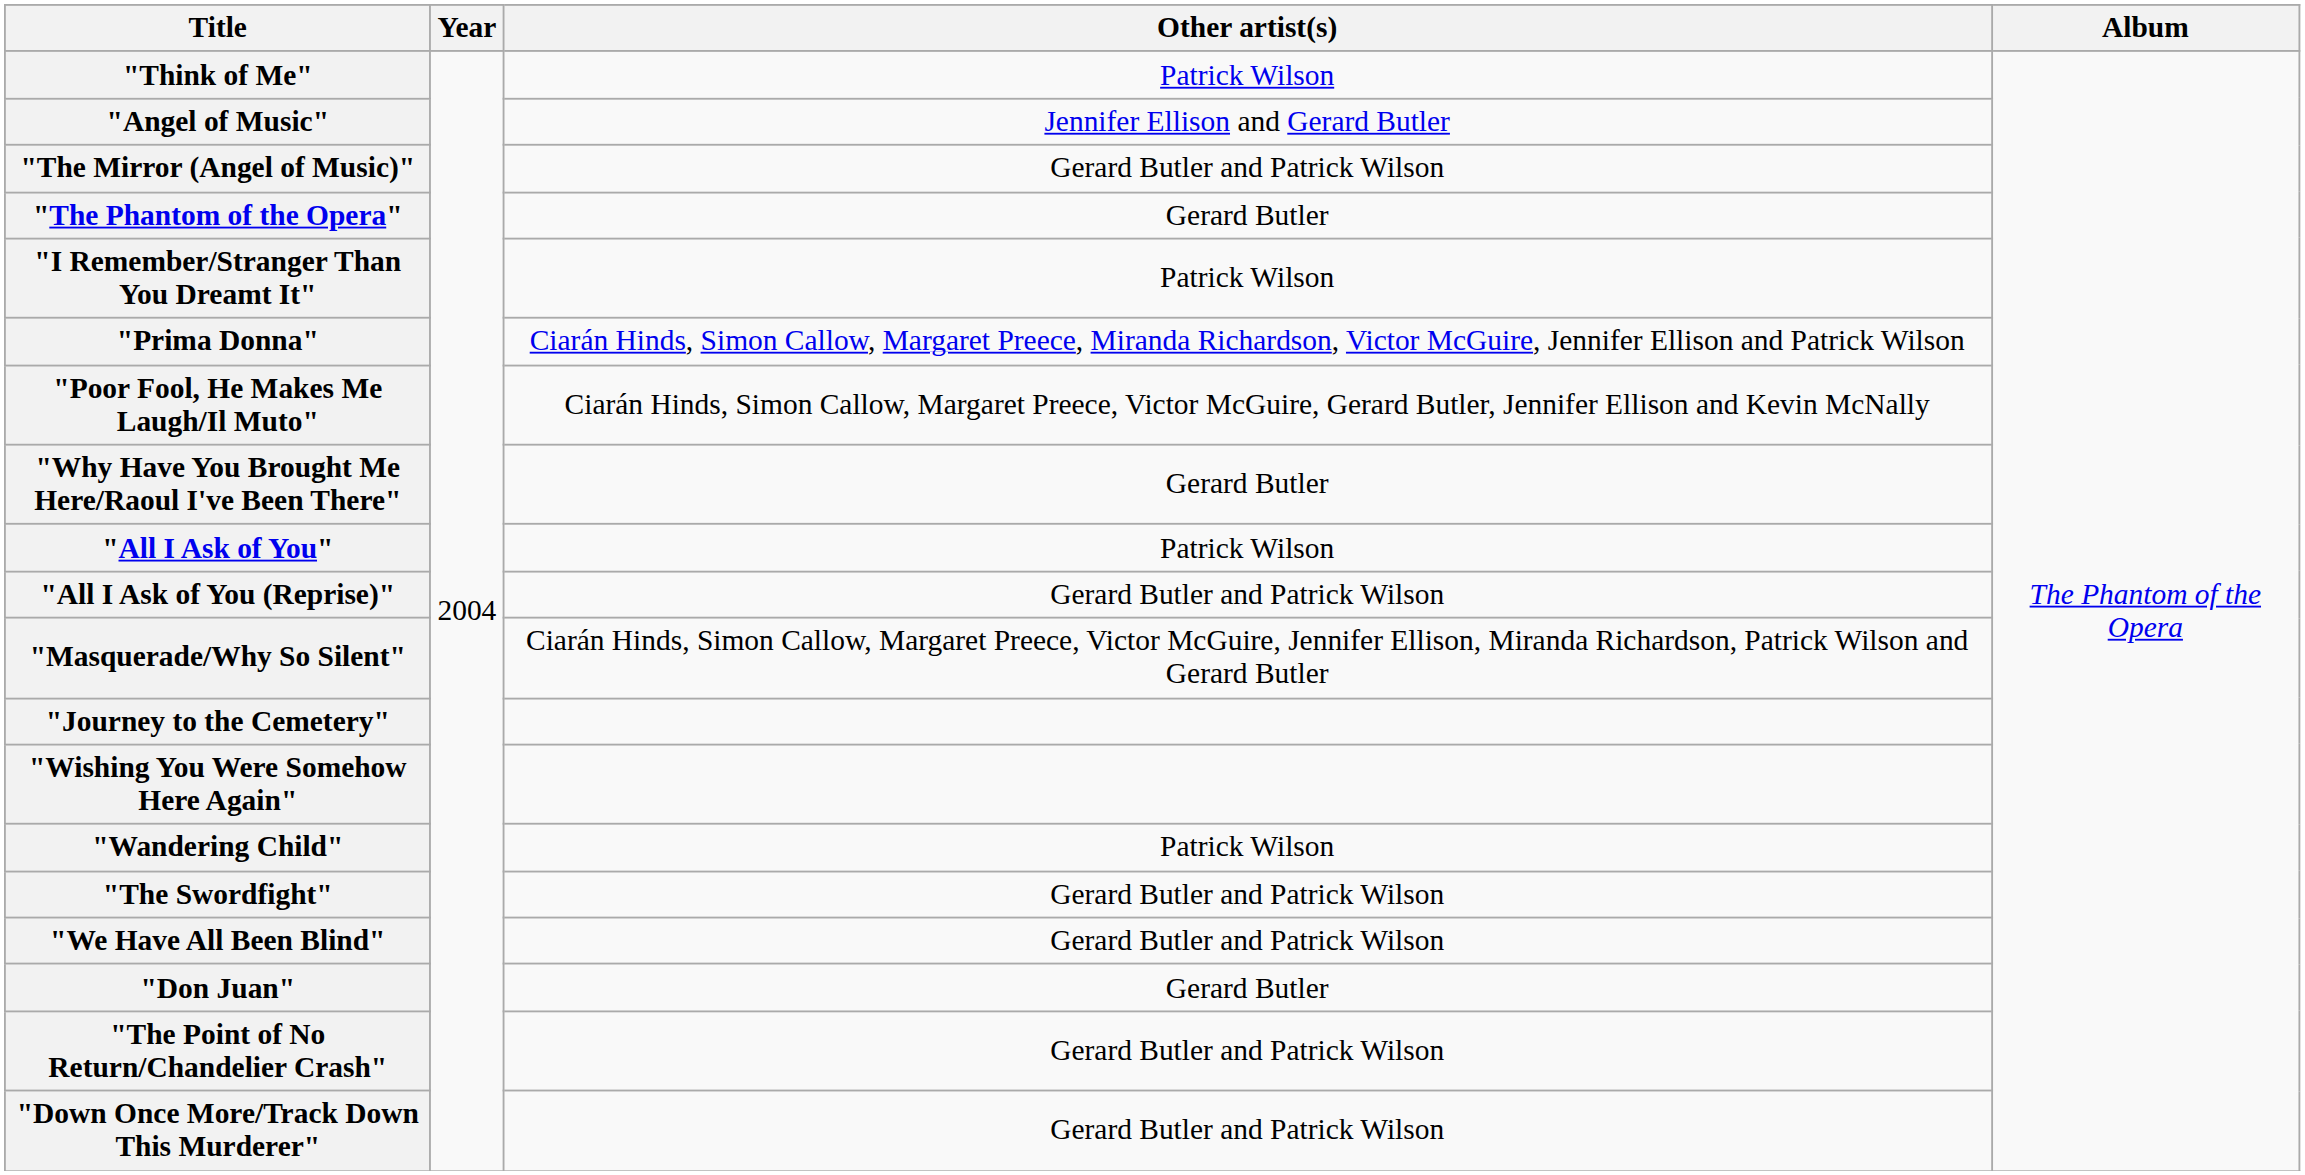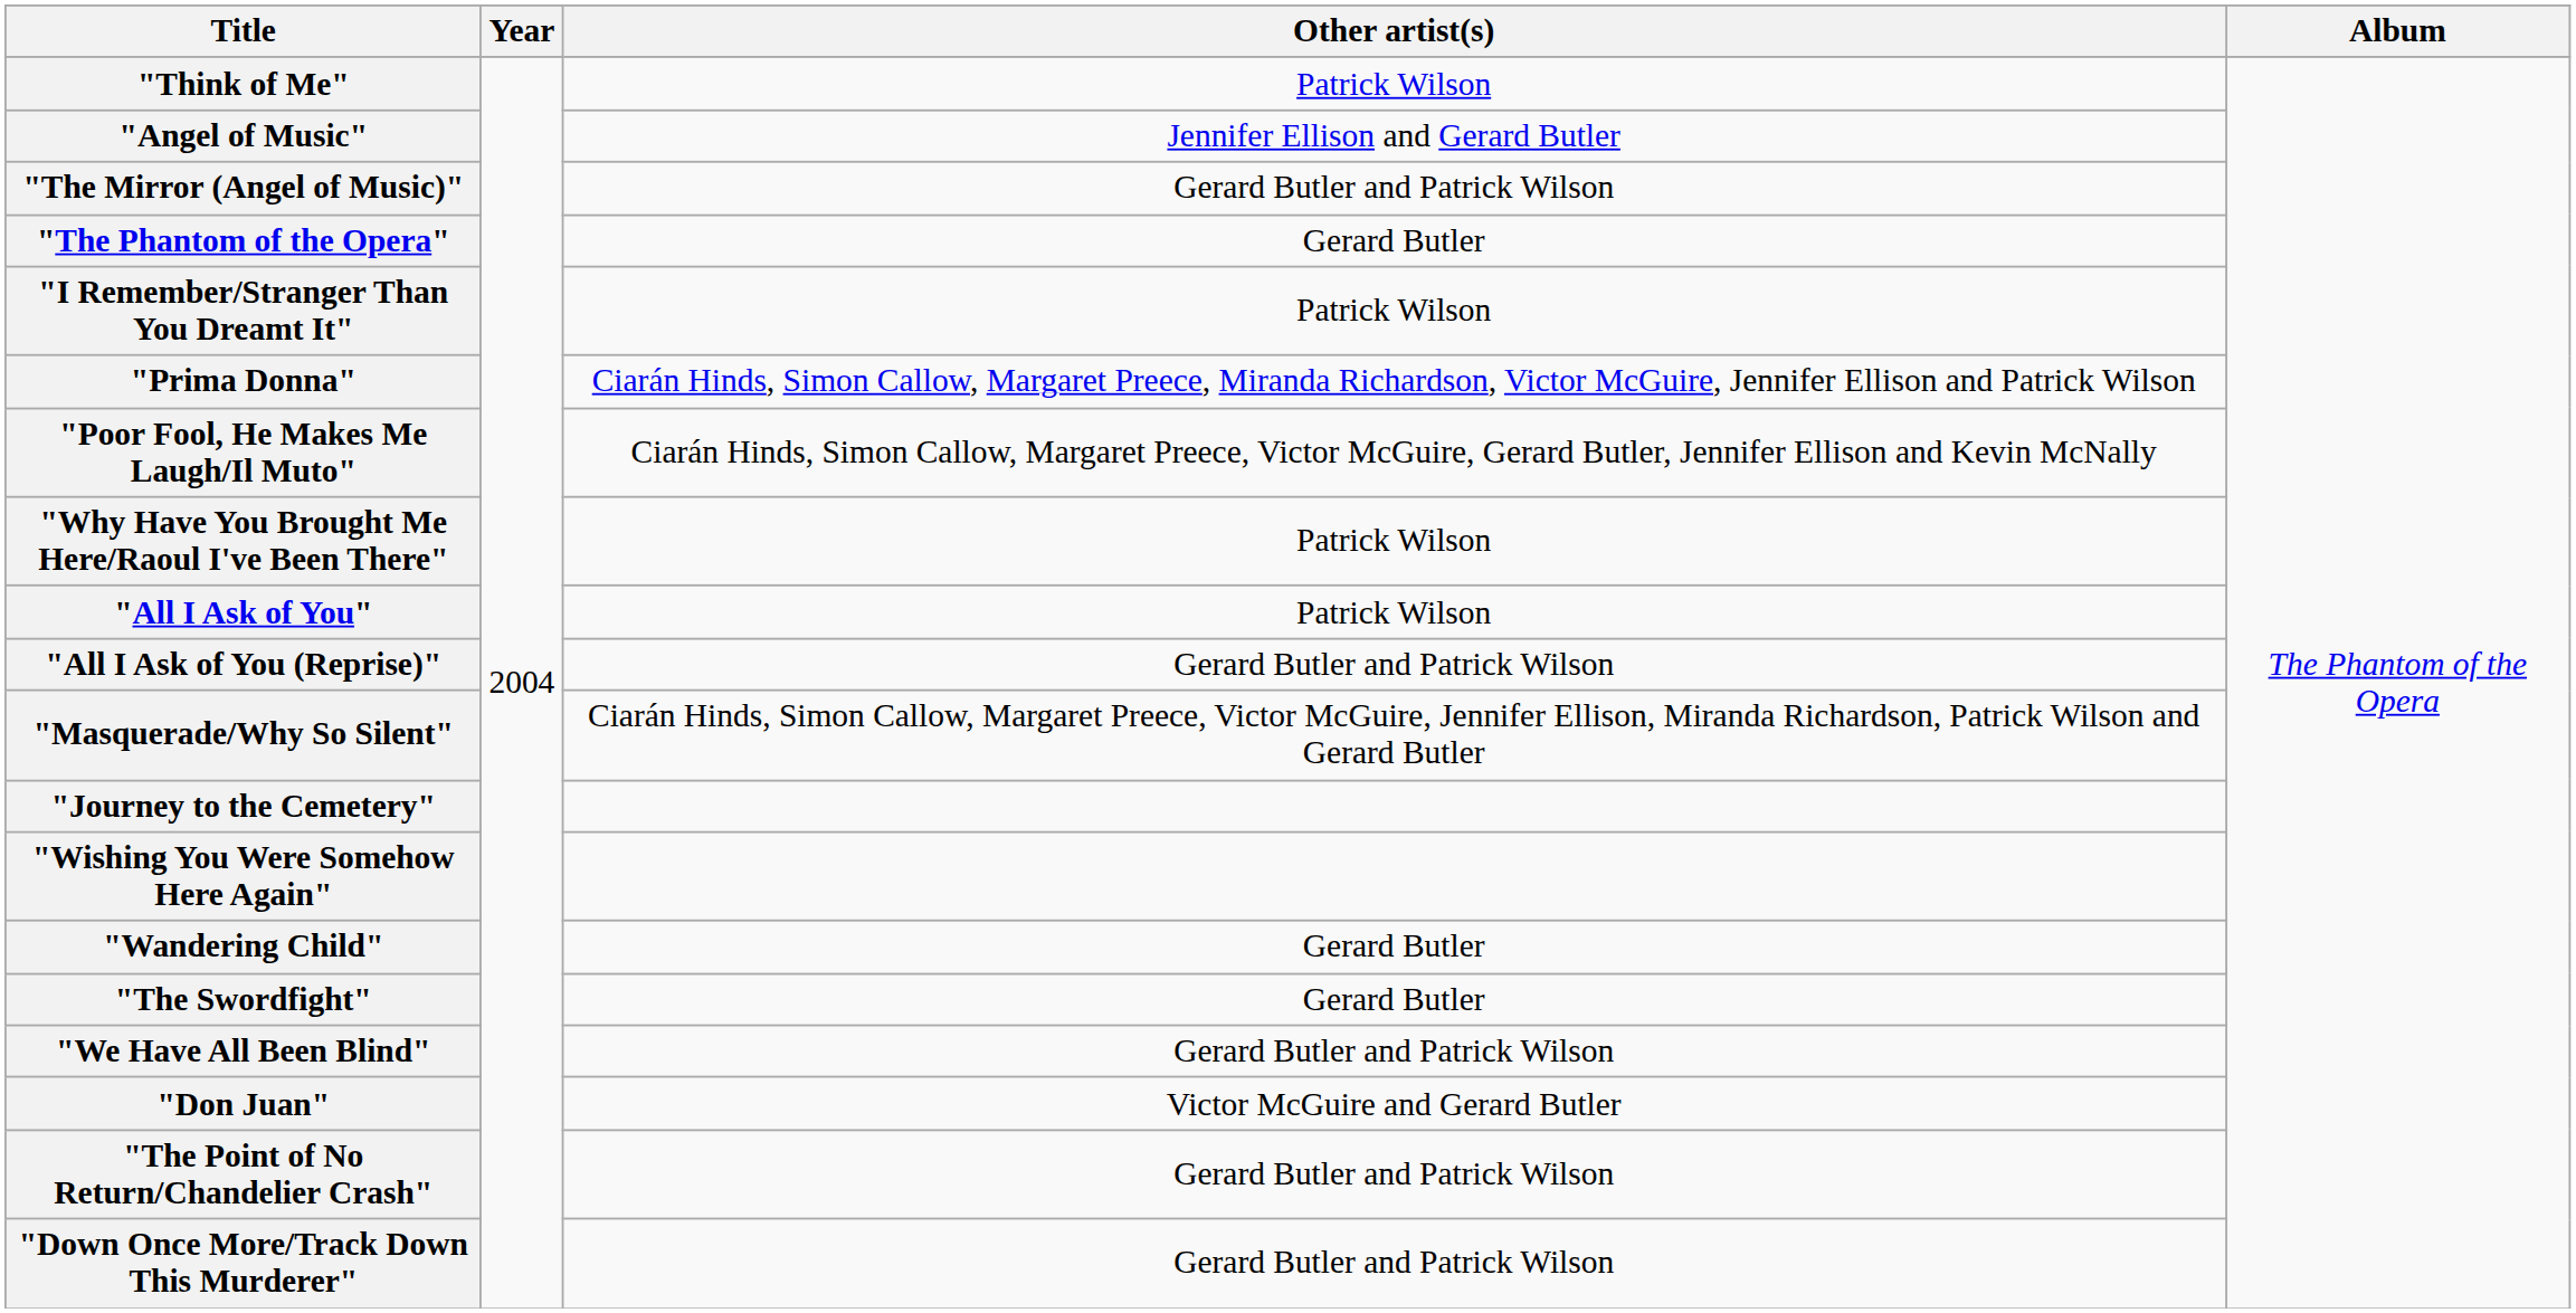"Why Have You Brought Me Here/Raoul I've Been There" | Other artist(s): Gerard Butler -> Patrick Wilson
"Wandering Child" | Other artist(s): Patrick Wilson -> Gerard Butler
"The Swordfight" | Other artist(s): Gerard Butler and Patrick Wilson -> Gerard Butler
"Don Juan" | Other artist(s): Gerard Butler -> Victor McGuire and Gerard Butler
